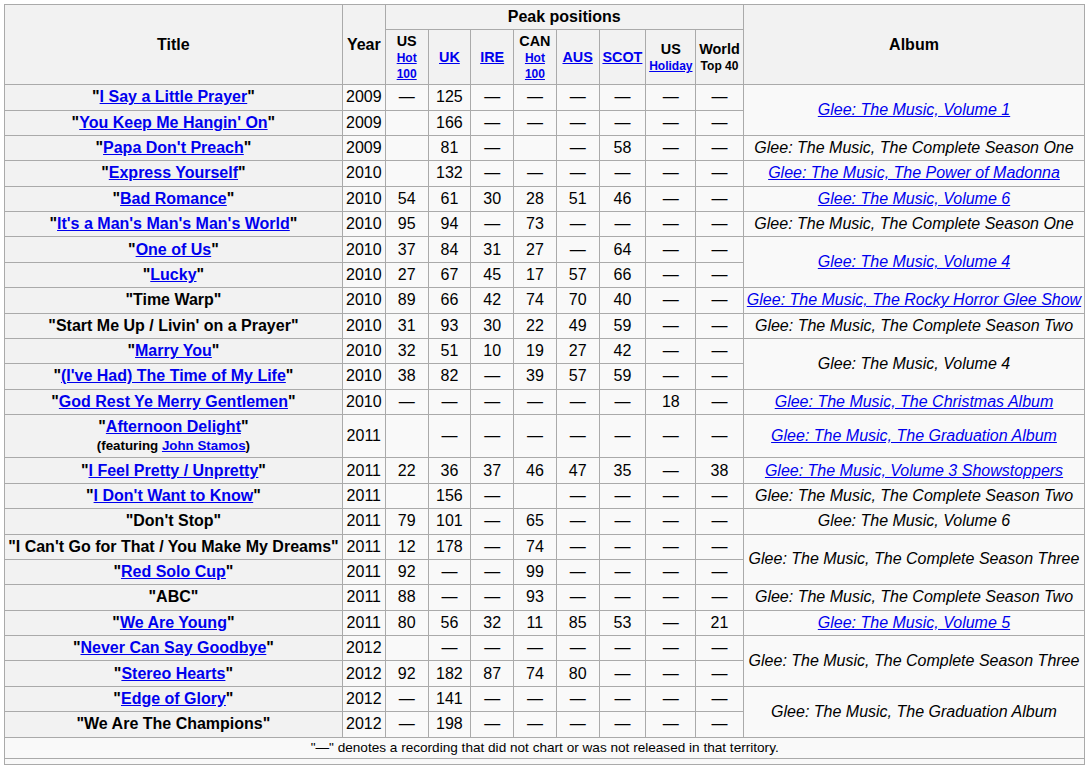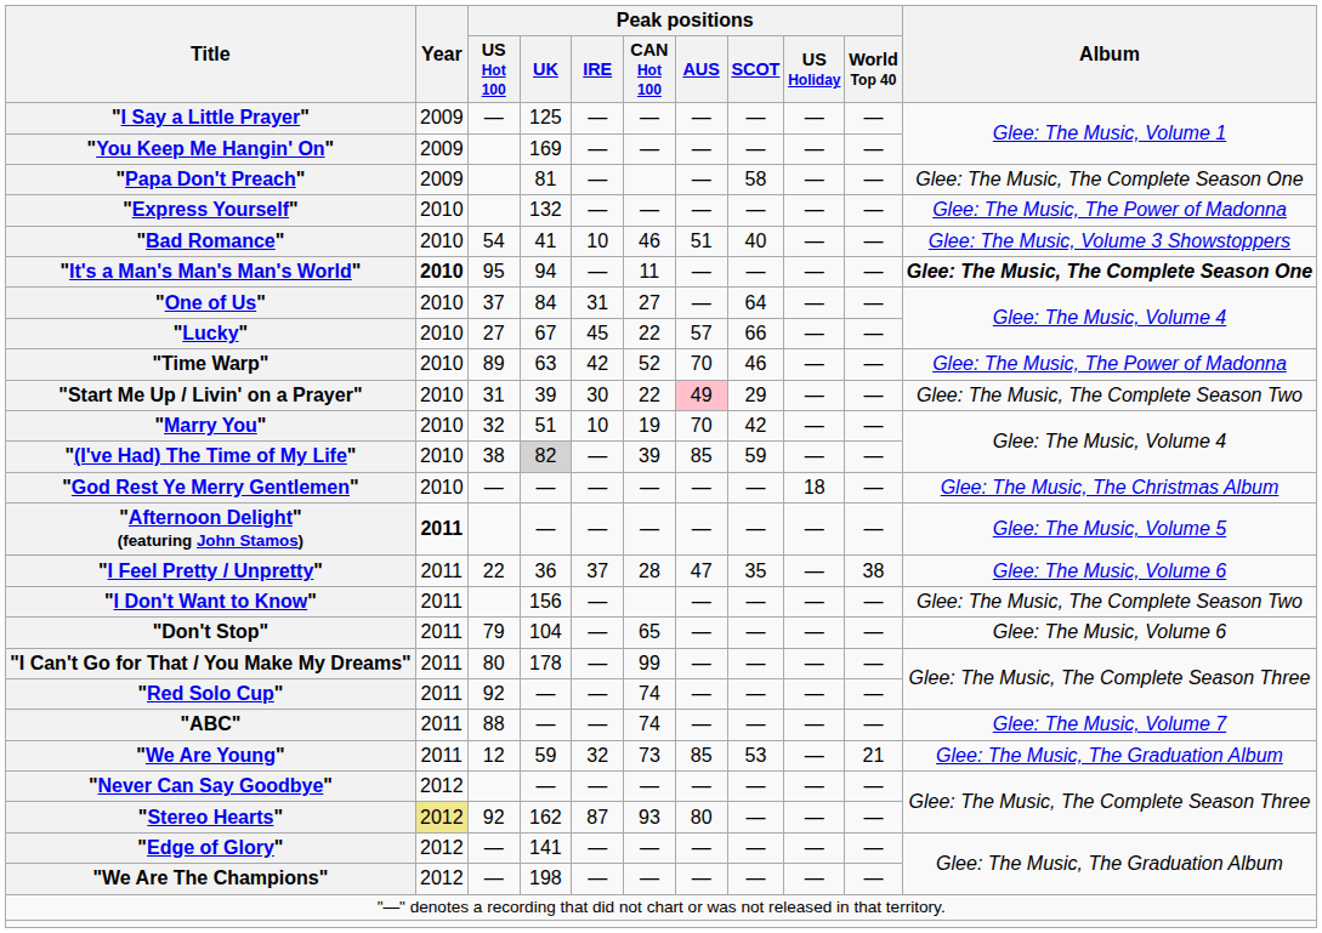"You Keep Me Hangin' On" | Peak positions / UK: 166 -> 169
"Bad Romance" | Peak positions / UK: 61 -> 41
"Bad Romance" | Peak positions / IRE: 30 -> 10
"Bad Romance" | Peak positions / CAN Hot 100: 28 -> 46
"Bad Romance" | Peak positions / SCOT: 46 -> 40
"Bad Romance" | Album: Glee: The Music, Volume 6 -> Glee: The Music, Volume 3 Showstoppers
"It's a Man's Man's Man's World" | Year: normal -> bold
"It's a Man's Man's Man's World" | Peak positions / CAN Hot 100: 73 -> 11
"It's a Man's Man's Man's World" | Album: normal -> bold
"Lucky" | Peak positions / CAN Hot 100: 17 -> 22
"Time Warp" | Peak positions / UK: 66 -> 63
"Time Warp" | Peak positions / CAN Hot 100: 74 -> 52
"Time Warp" | Peak positions / SCOT: 40 -> 46
"Time Warp" | Album: Glee: The Music, The Rocky Horror Glee Show -> Glee: The Music, The Power of Madonna
"Start Me Up / Livin' on a Prayer" | Peak positions / UK: 93 -> 39
"Start Me Up / Livin' on a Prayer" | Peak positions / AUS: no background -> pink background
"Start Me Up / Livin' on a Prayer" | Peak positions / SCOT: 59 -> 29
"Marry You" | Peak positions / AUS: 27 -> 70
"(I've Had) The Time of My Life" | Peak positions / UK: no background -> lightgrey background
"(I've Had) The Time of My Life" | Peak positions / AUS: 57 -> 85
"Afternoon Delight" (featuring John Stamos) | Year: normal -> bold
"Afternoon Delight" (featuring John Stamos) | Album: Glee: The Music, The Graduation Album -> Glee: The Music, Volume 5
"I Feel Pretty / Unpretty" | Peak positions / CAN Hot 100: 46 -> 28
"I Feel Pretty / Unpretty" | Album: Glee: The Music, Volume 3 Showstoppers -> Glee: The Music, Volume 6
"Don't Stop" | Peak positions / UK: 101 -> 104
"I Can't Go for That / You Make My Dreams" | Peak positions / US Hot 100: 12 -> 80
"I Can't Go for That / You Make My Dreams" | Peak positions / CAN Hot 100: 74 -> 99
"Red Solo Cup" | Peak positions / CAN Hot 100: 99 -> 74
"ABC" | Peak positions / CAN Hot 100: 93 -> 74
"ABC" | Album: Glee: The Music, The Complete Season Two -> Glee: The Music, Volume 7
"We Are Young" | Peak positions / US Hot 100: 80 -> 12
"We Are Young" | Peak positions / UK: 56 -> 59
"We Are Young" | Peak positions / CAN Hot 100: 11 -> 73
"We Are Young" | Album: Glee: The Music, Volume 5 -> Glee: The Music, The Graduation Album
"Stereo Hearts" | Year: no background -> khaki background
"Stereo Hearts" | Peak positions / UK: 182 -> 162
"Stereo Hearts" | Peak positions / CAN Hot 100: 74 -> 93
